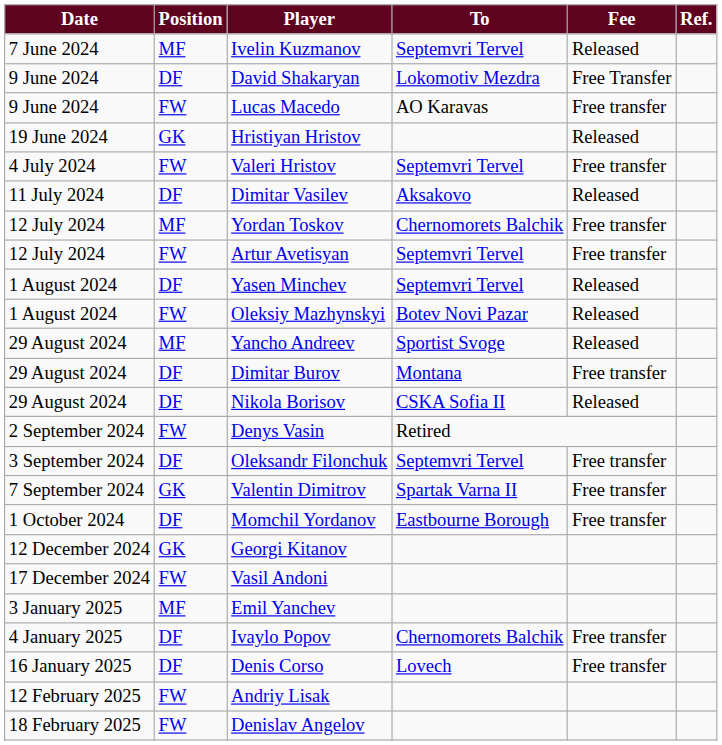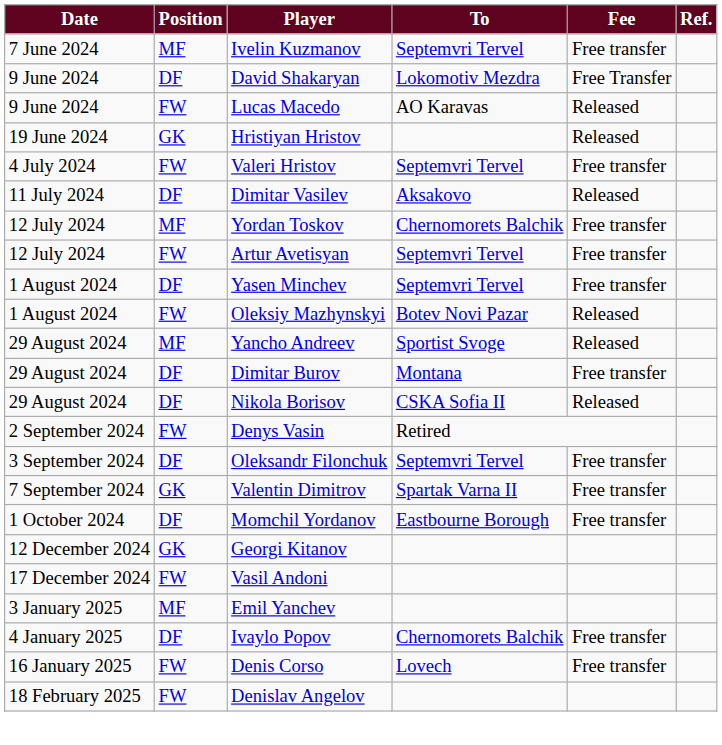Ivelin Kuzmanov | Fee: Released -> Free transfer
Lucas Macedo | Fee: Free transfer -> Released
Yasen Minchev | Fee: Released -> Free transfer
Denis Corso | Position: DF -> FW
- row: 12 February 2025 | FW | Andriy Lisak
